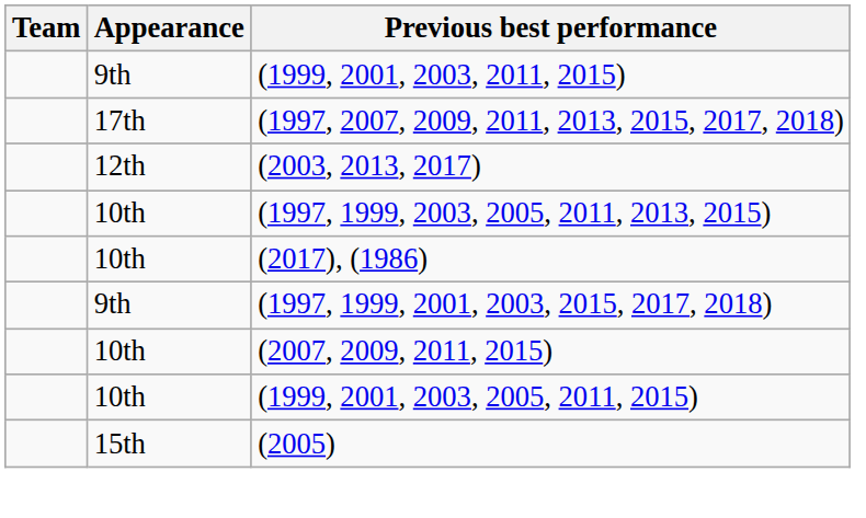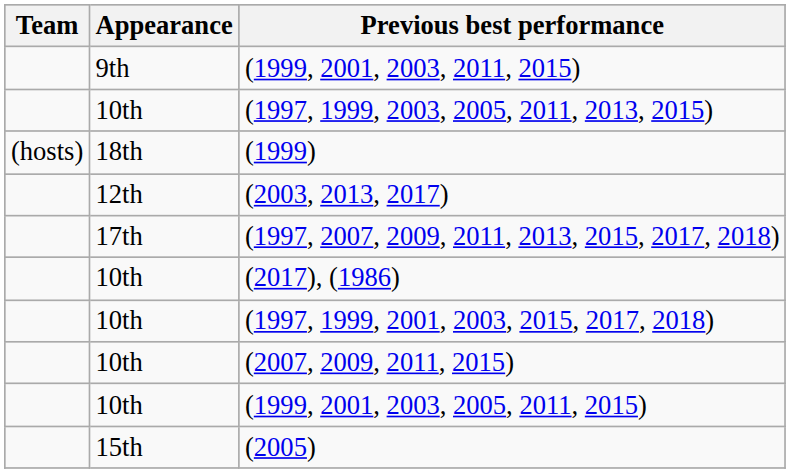rows swapped: (1997, 1999, 2003, 2005, 2011, 2013, 2015) <-> (1997, 2007, 2009, 2011, 2013, 2015, 2017, 2018)
+ row: (hosts) | 18th | (1999)
(1997, 1999, 2001, 2003, 2015, 2017, 2018) | Appearance: 9th -> 10th
